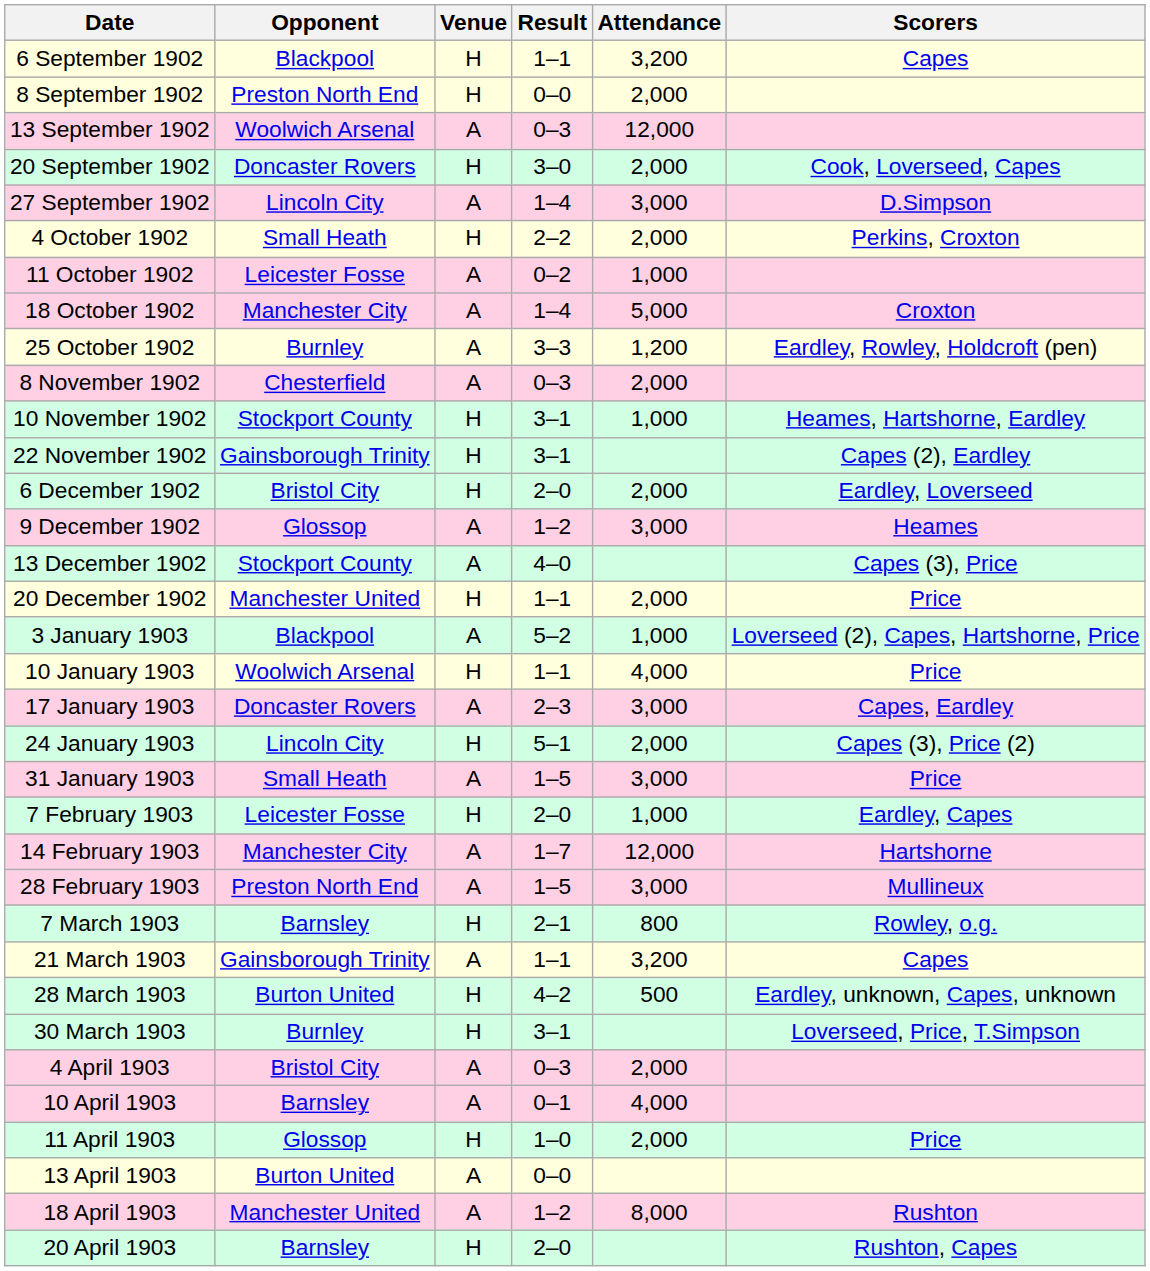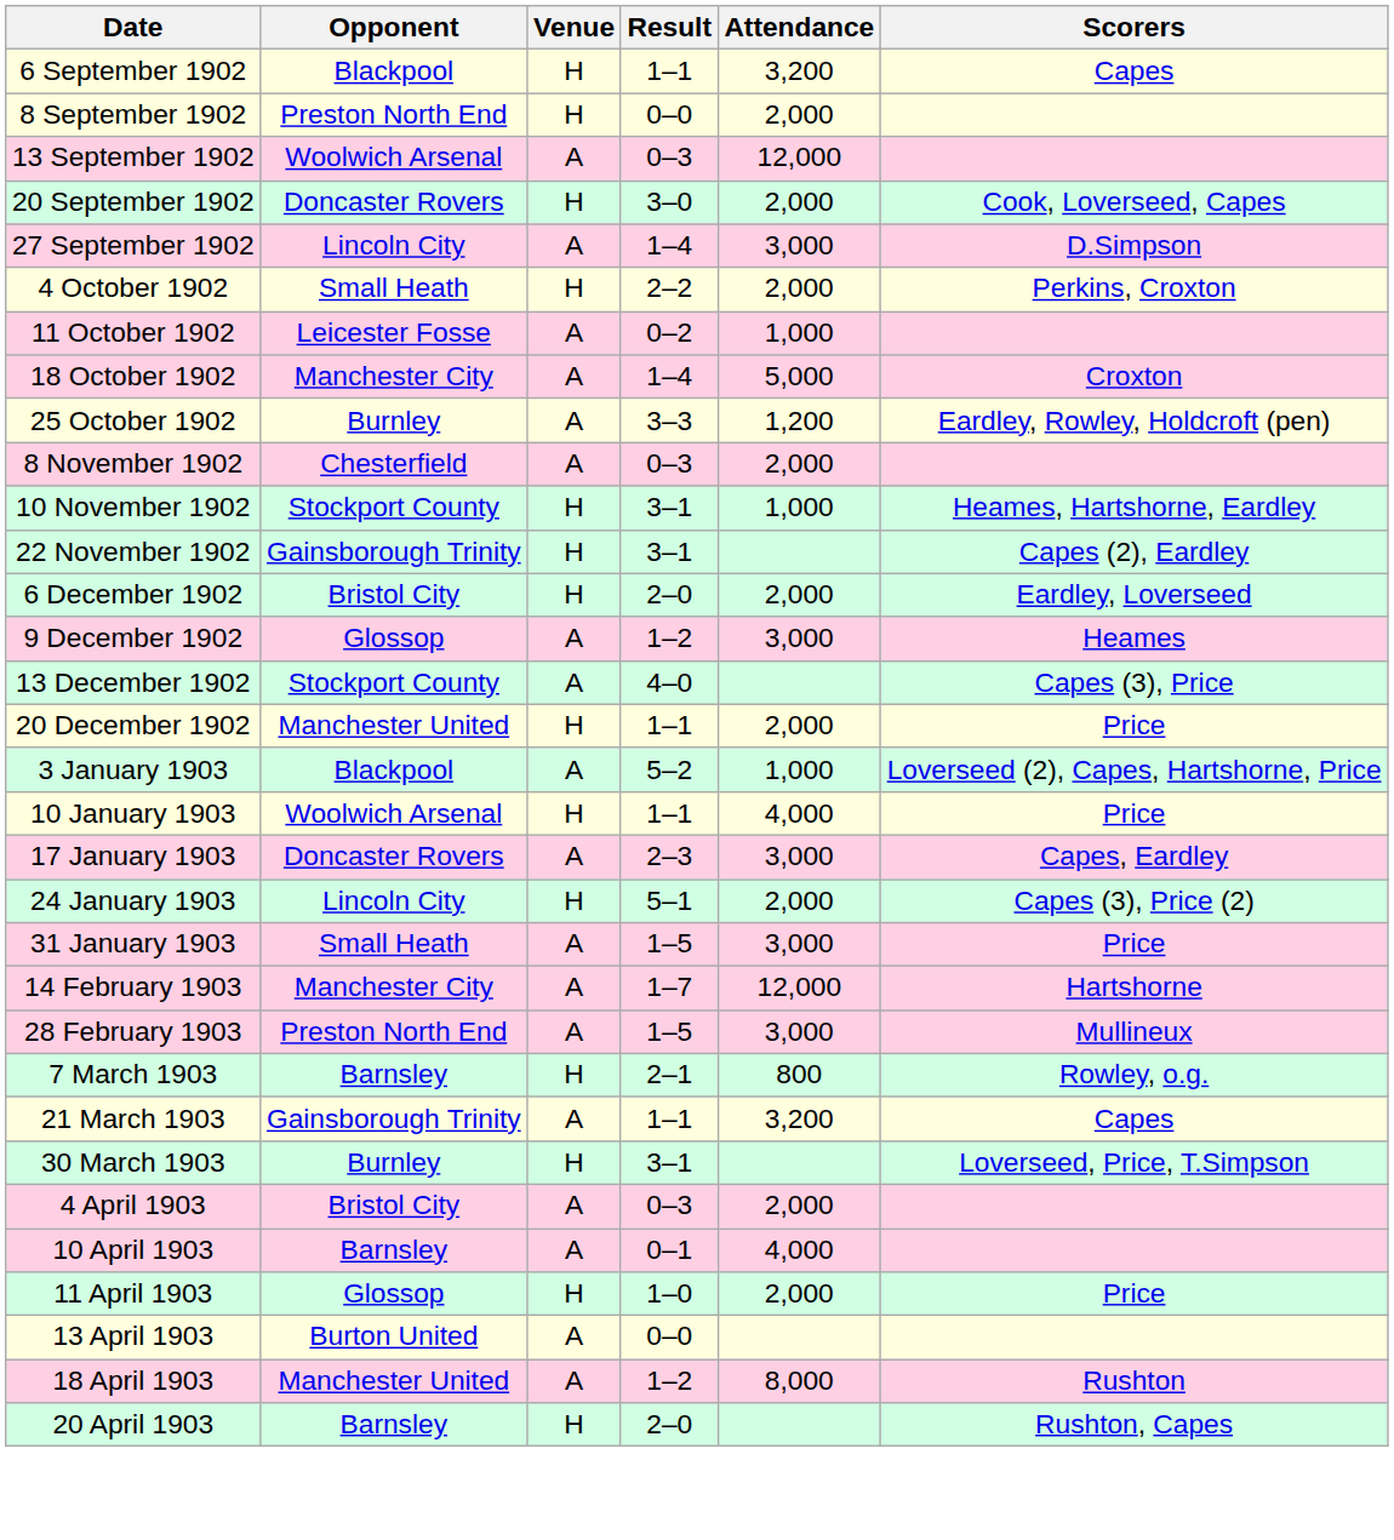- row: 7 February 1903 | Leicester Fosse | H | 2–0 | 1,000 | Eardley, Capes
- row: 28 March 1903 | Burton United | H | 4–2 | 500 | Eardley, unknown, Capes, unknown
